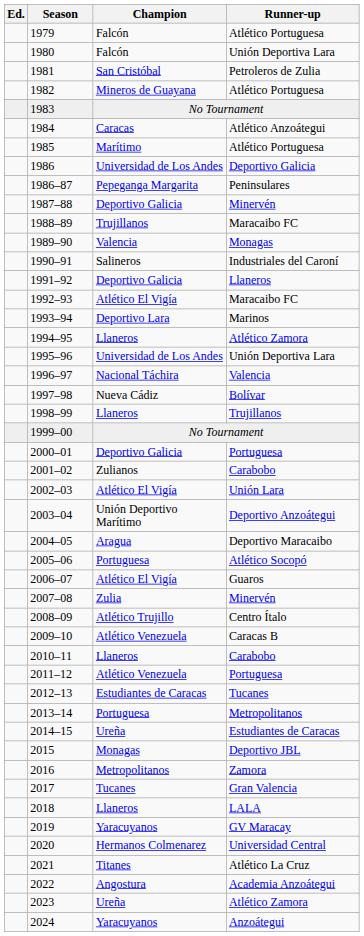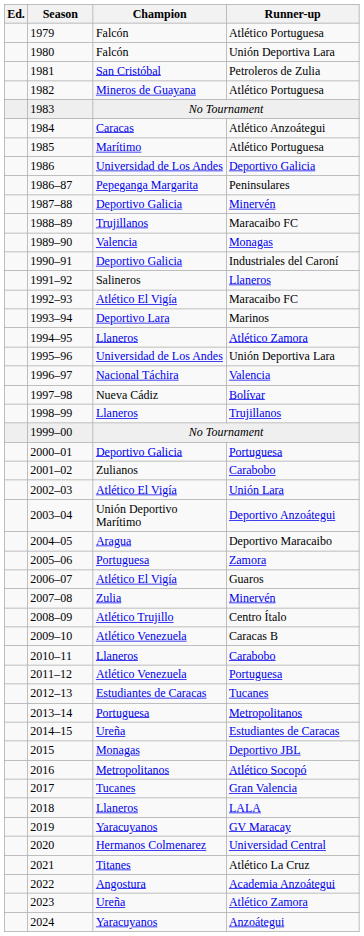1990–91 | Champion: Salineros -> Deportivo Galicia
1991–92 | Champion: Deportivo Galicia -> Salineros
2005–06 | Runner-up: Atlético Socopó -> Zamora
2016 | Runner-up: Zamora -> Atlético Socopó
